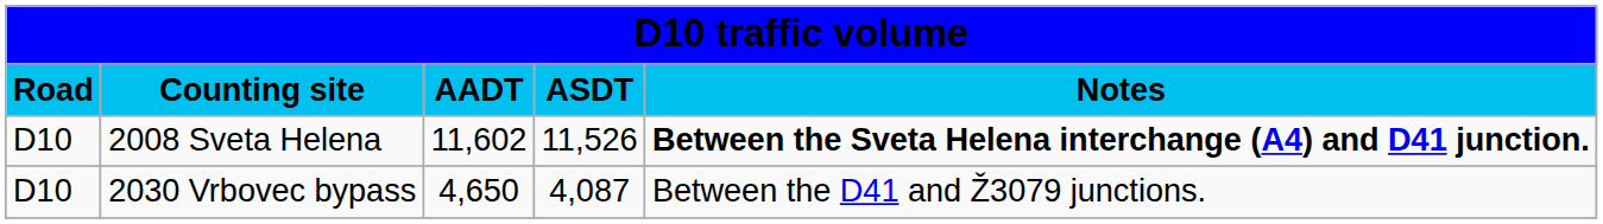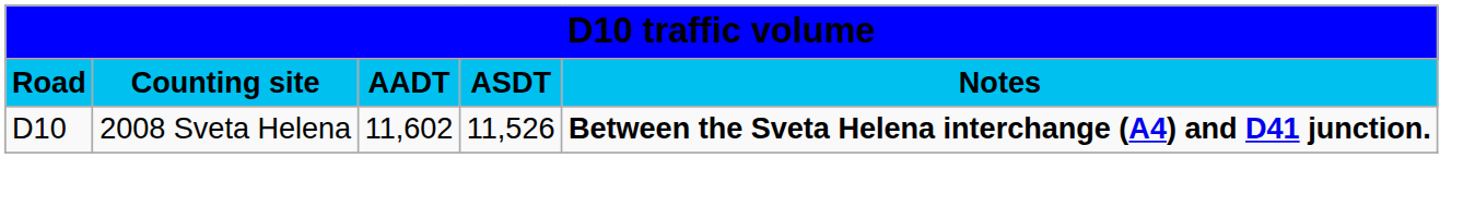- row: D10 | 2030 Vrbovec bypass | 4,650 | 4,087 | Between the D41 and Ž3079 junctions.
